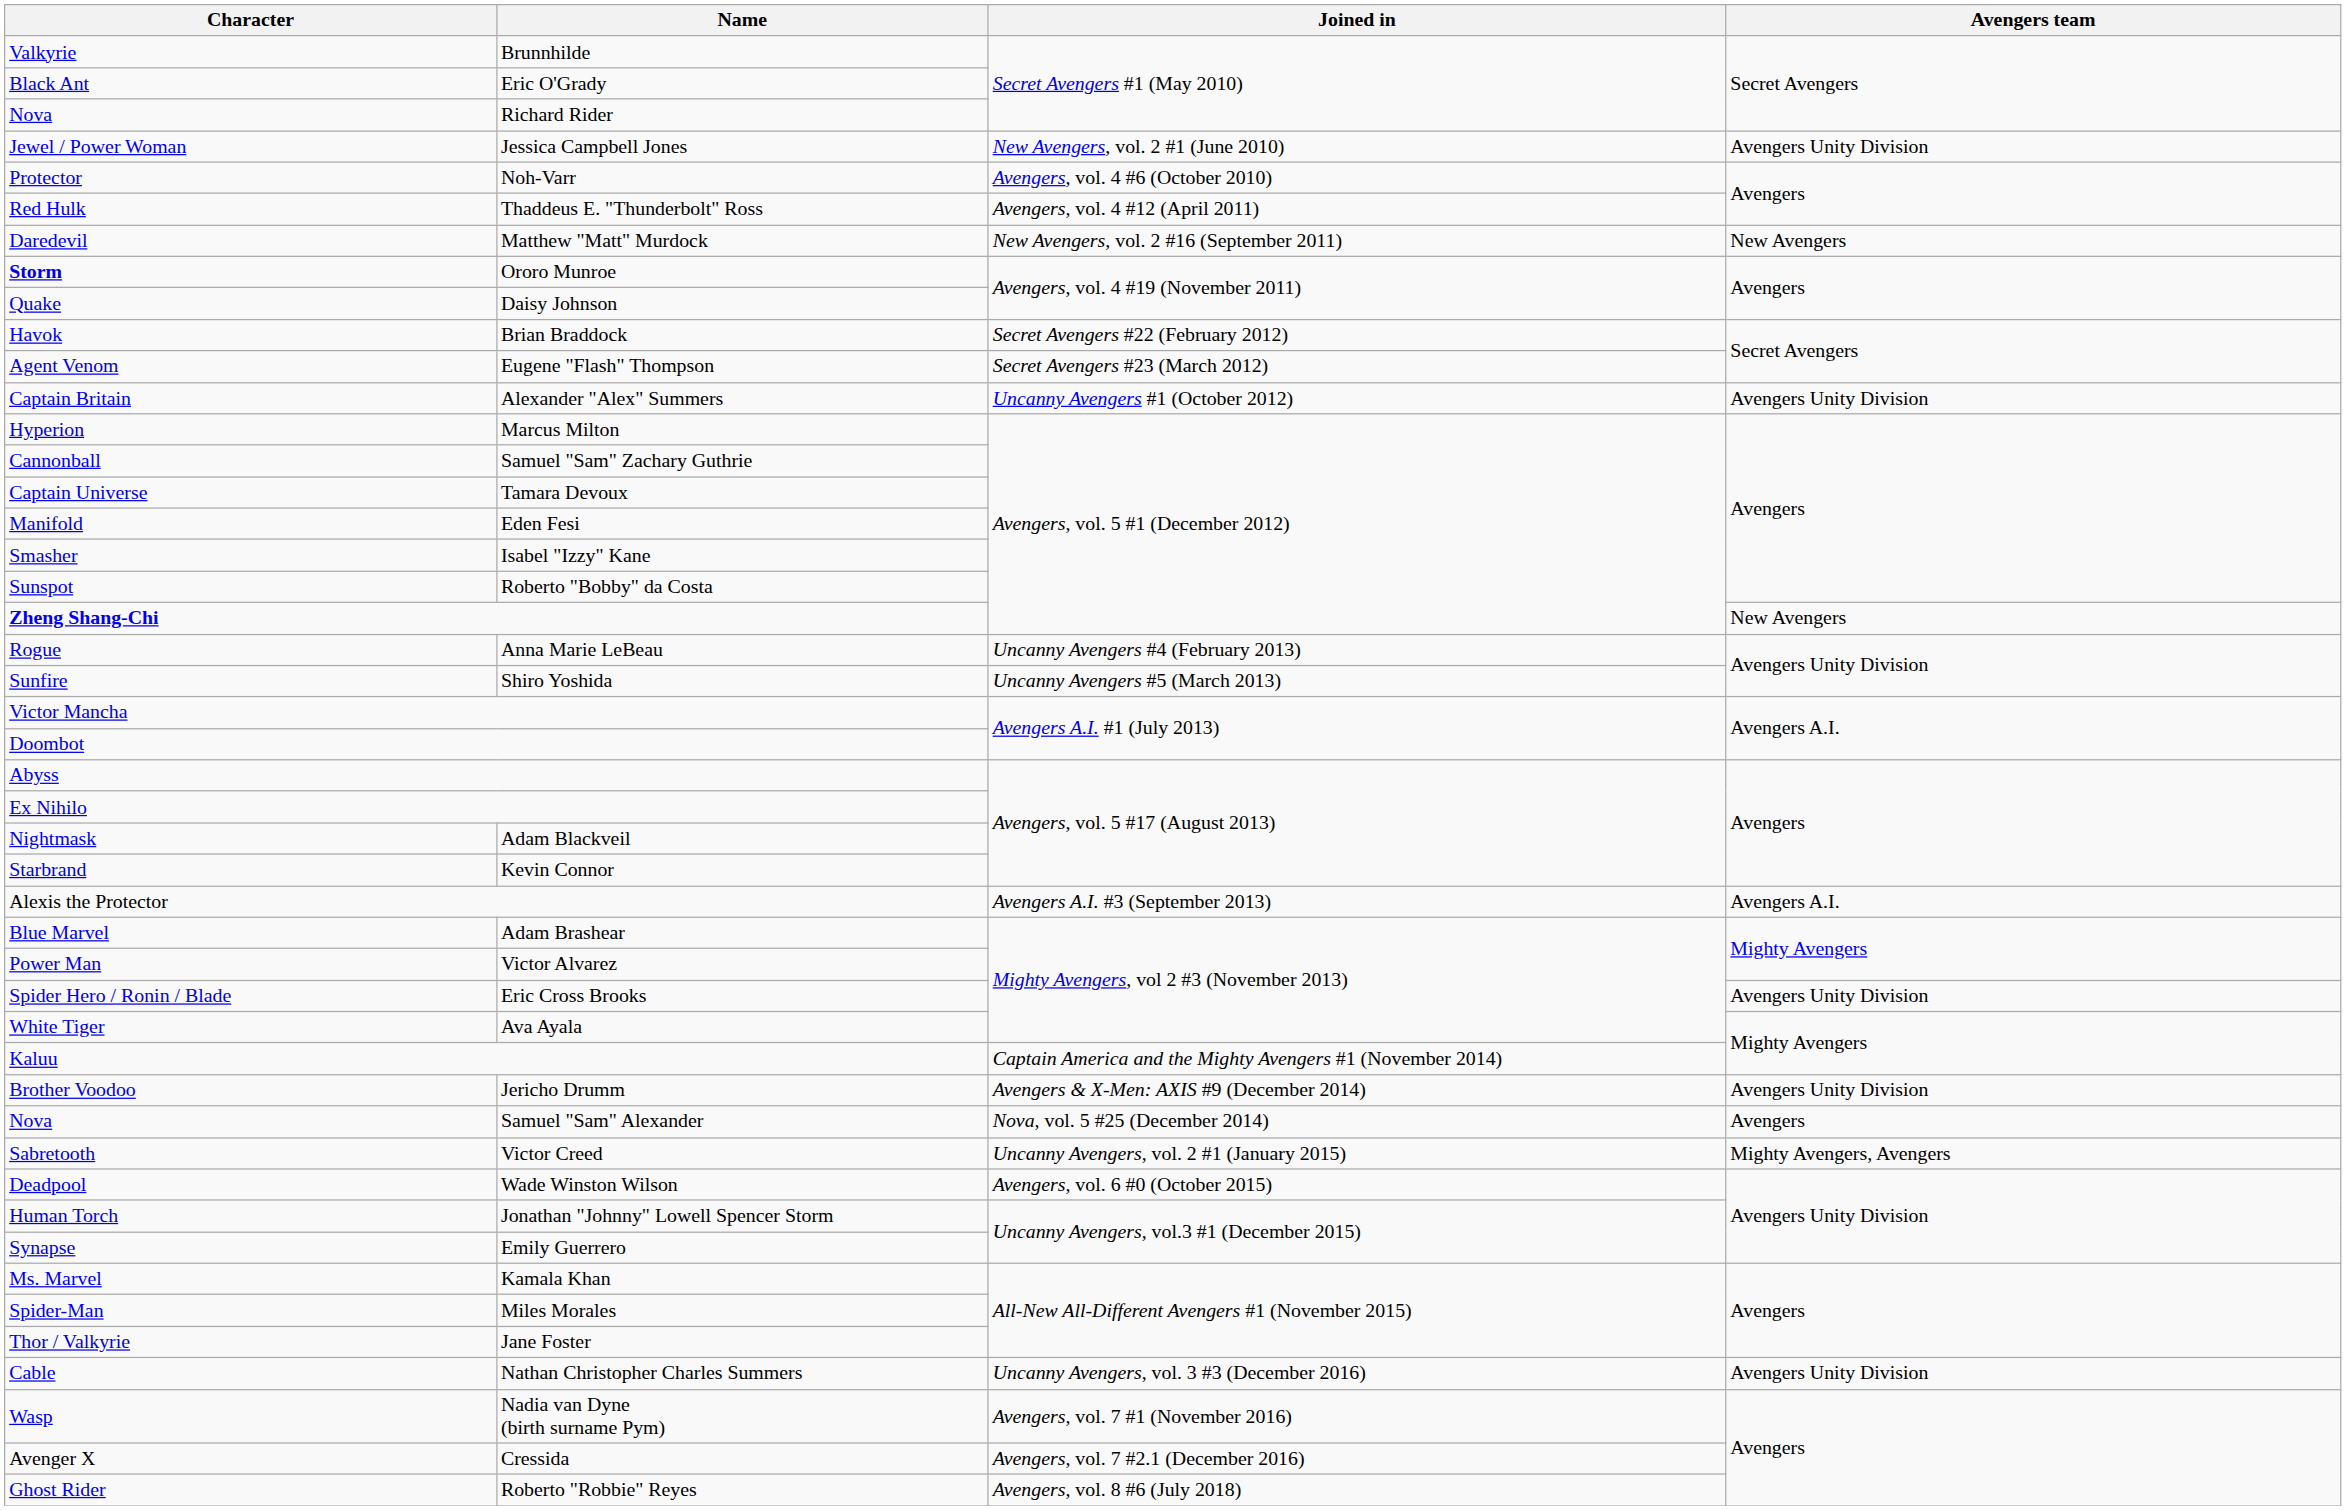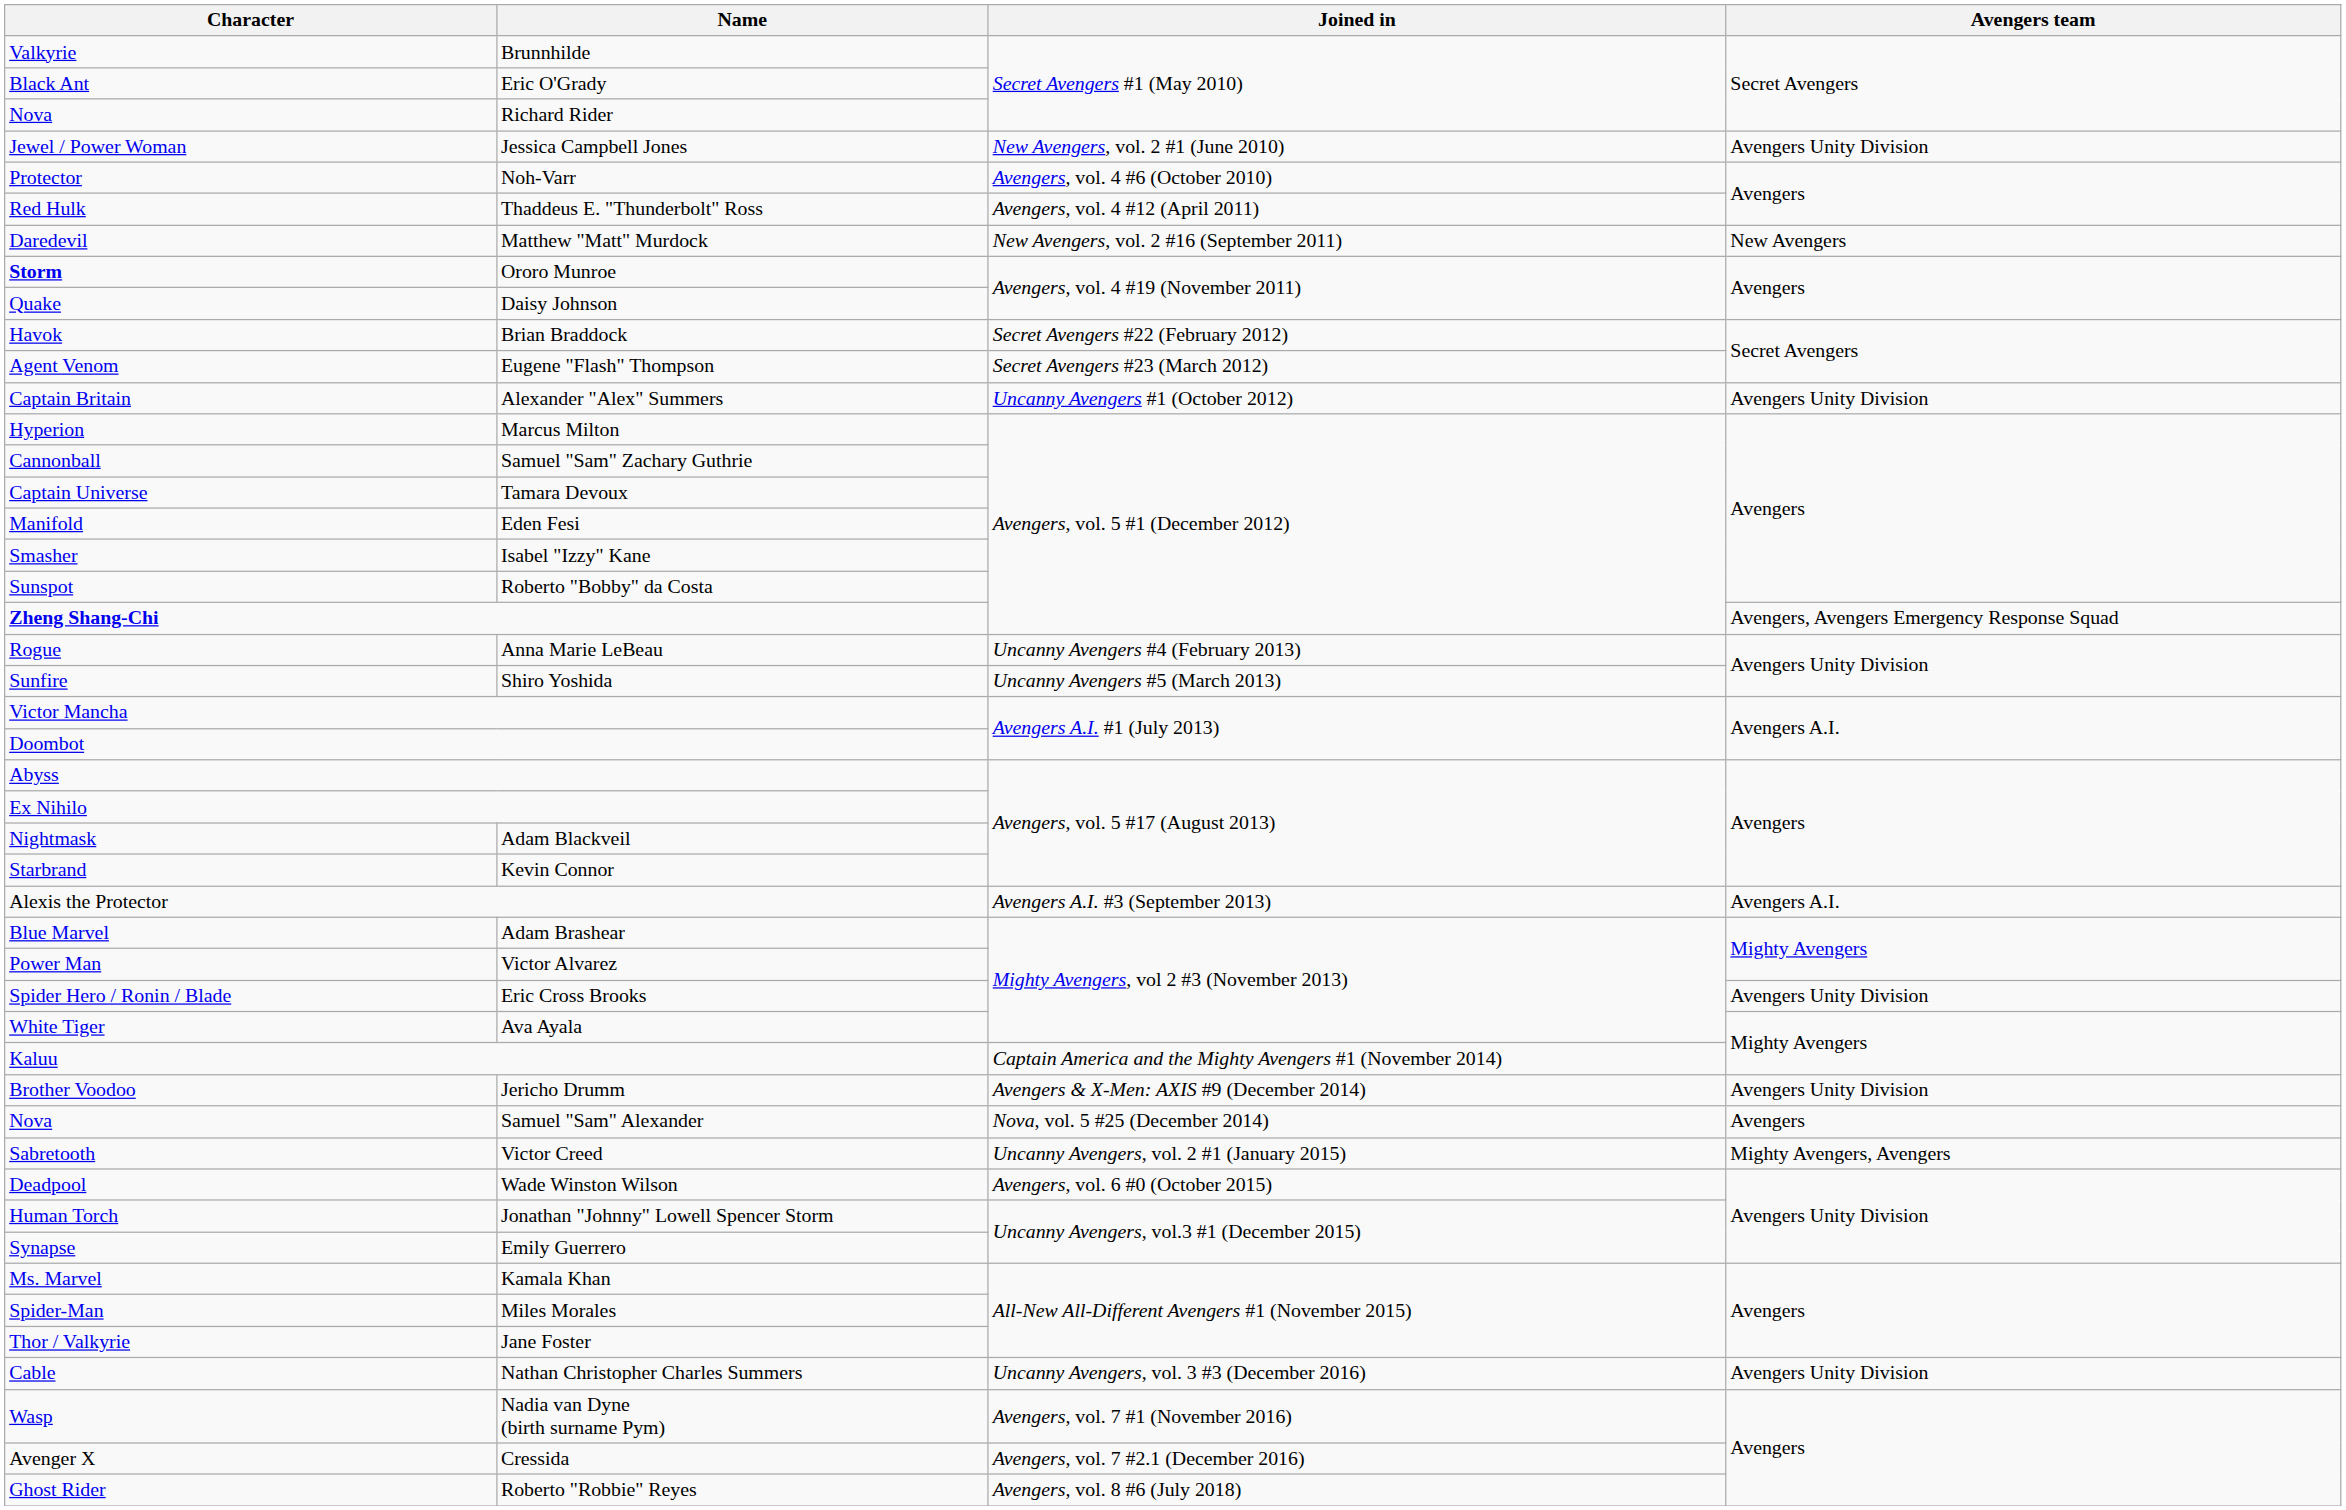Zheng Shang-Chi | Avengers team: New Avengers -> Avengers, Avengers Emergency Response Squad
